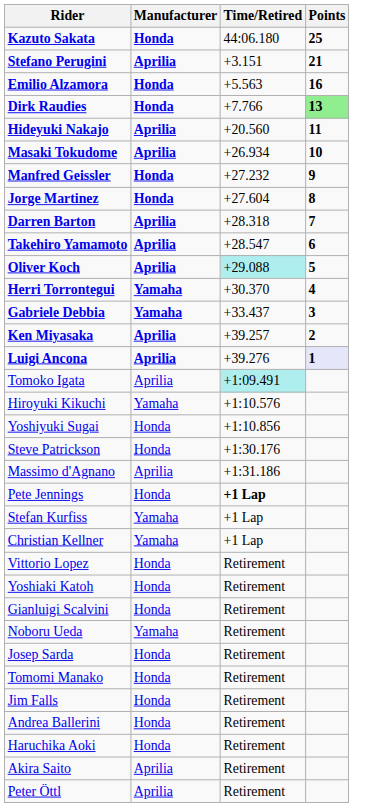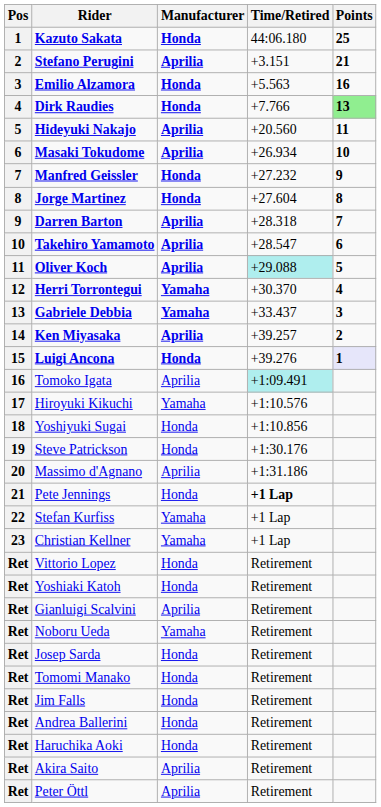+ column: Pos | 1 | 2 | 3 | 4 | 5 | 6 | 7 | 8 | 9 | 10 | 11 | 12 | 13 | 14 | 15 | 16 | 17 | 18 | 19 | 20 | 21 | 22 | 23 | Ret | Ret | Ret | Ret | Ret | Ret | Ret | Ret | Ret | Ret | Ret
Luigi Ancona | Manufacturer: Aprilia -> Honda
Gianluigi Scalvini | Manufacturer: Honda -> Aprilia
